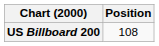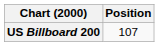US Billboard 200 | Position: 108 -> 107
